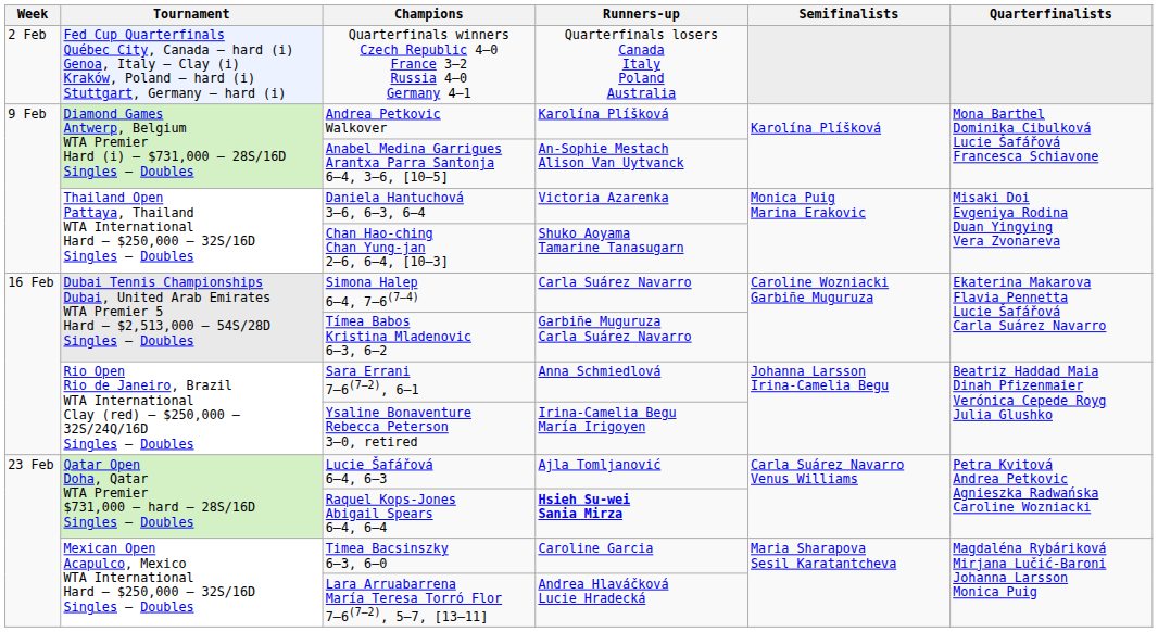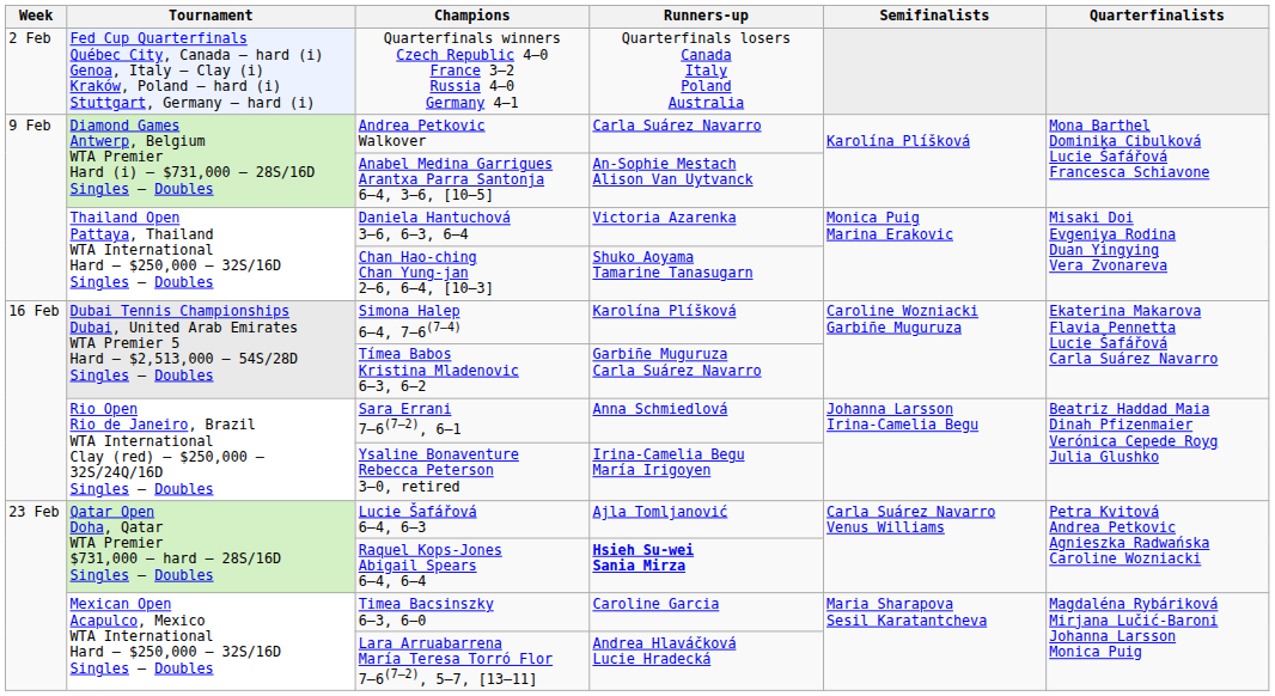Andrea Petkovic Walkover | Runners-up: Karolína Plíšková -> Carla Suárez Navarro
Simona Halep 6–4, 7–6(7–4) | Runners-up: Carla Suárez Navarro -> Karolína Plíšková
